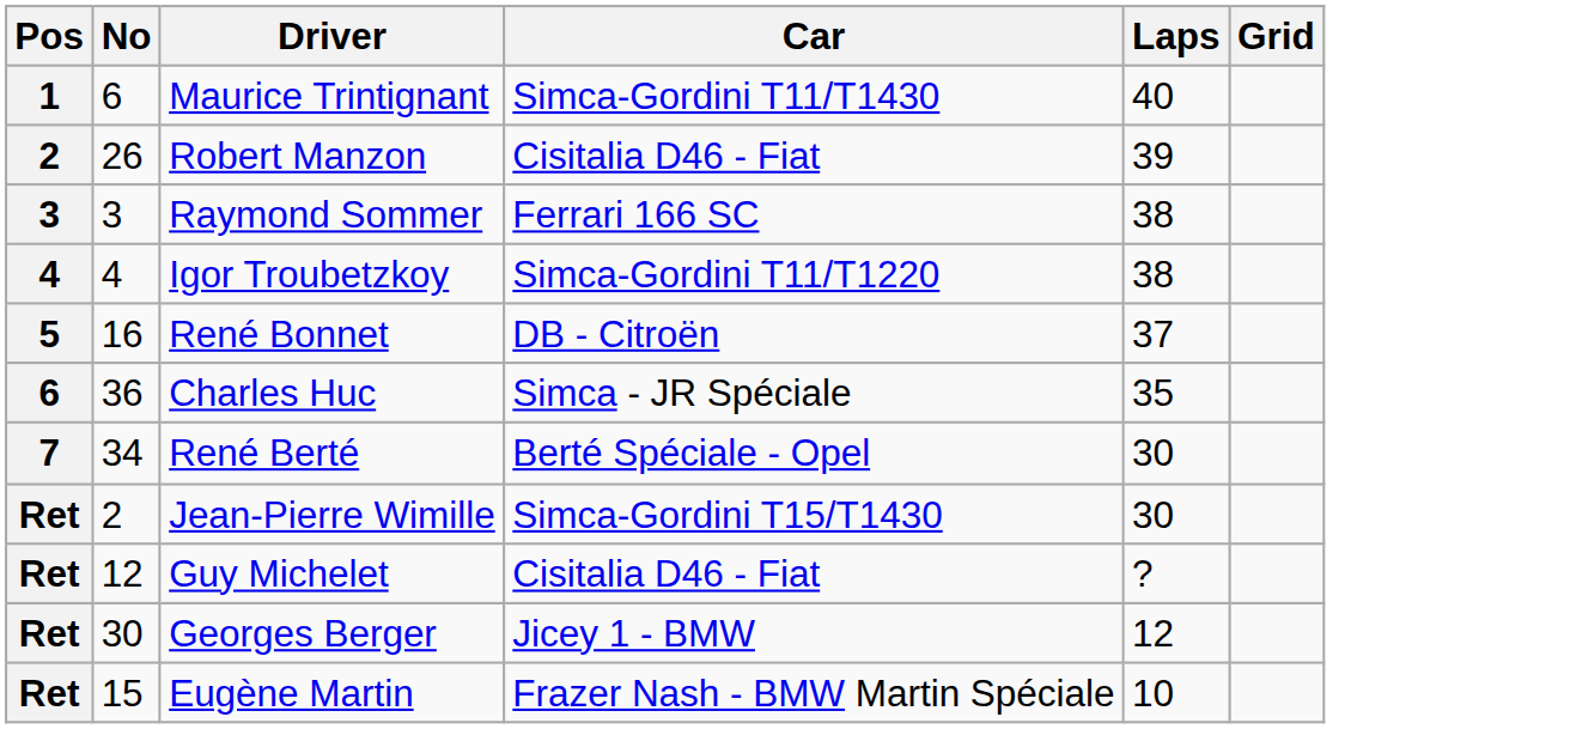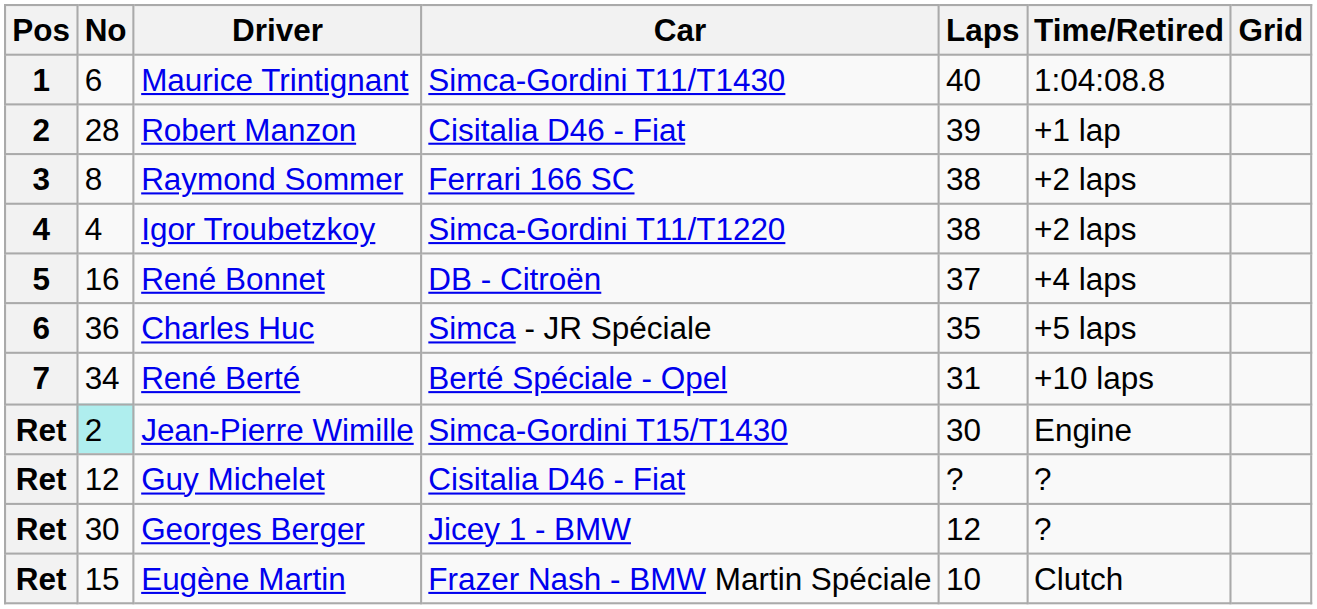+ column: Time/Retired | 1:04:08.8 | +1 lap | +2 laps | +2 laps | +4 laps | +5 laps | +10 laps | Engine | ? | ? | Clutch
Robert Manzon | No: 26 -> 28
Raymond Sommer | No: 3 -> 8
René Berté | Laps: 30 -> 31
Jean-Pierre Wimille | No: no background -> paleturquoise background
